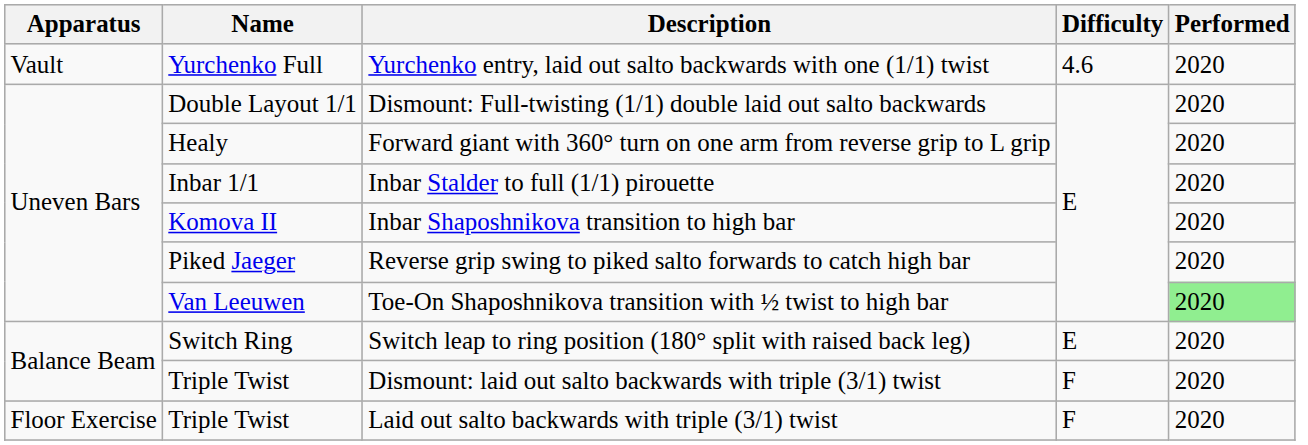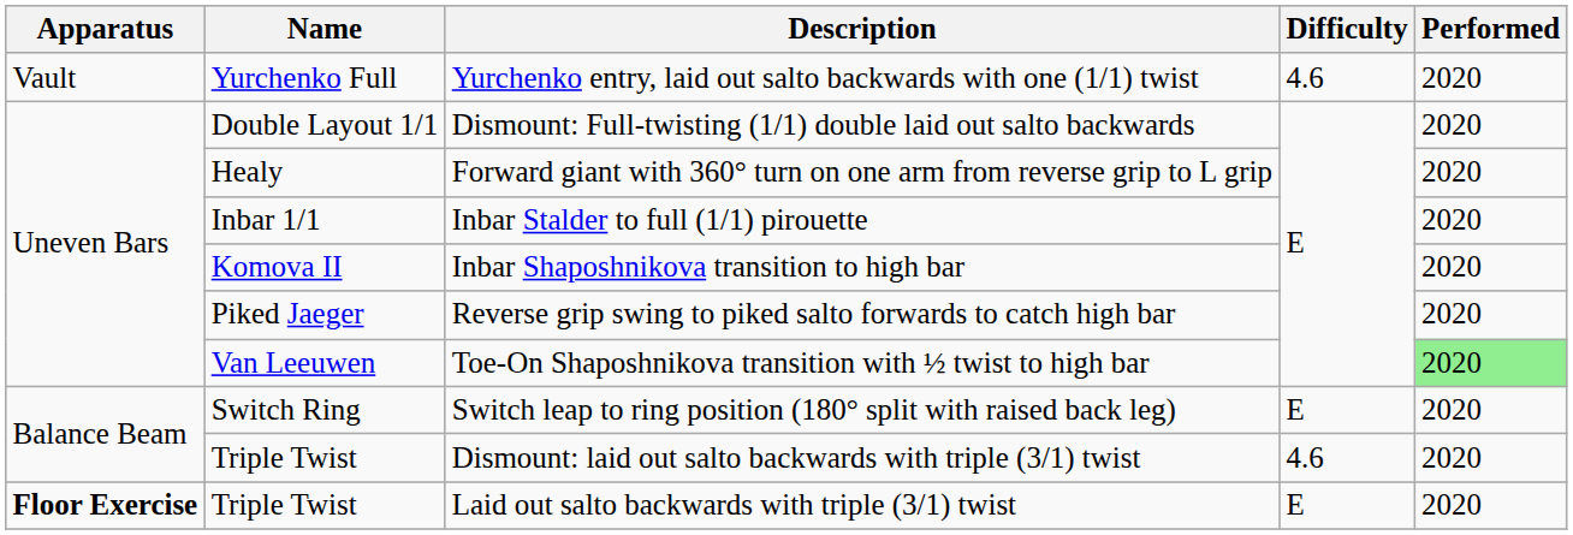Dismount: laid out salto backwards with triple (3/1) twist | Difficulty: F -> 4.6
Laid out salto backwards with triple (3/1) twist | Apparatus: normal -> bold
Laid out salto backwards with triple (3/1) twist | Difficulty: F -> E
